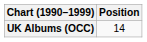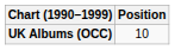UK Albums (OCC) | Position: 14 -> 10
